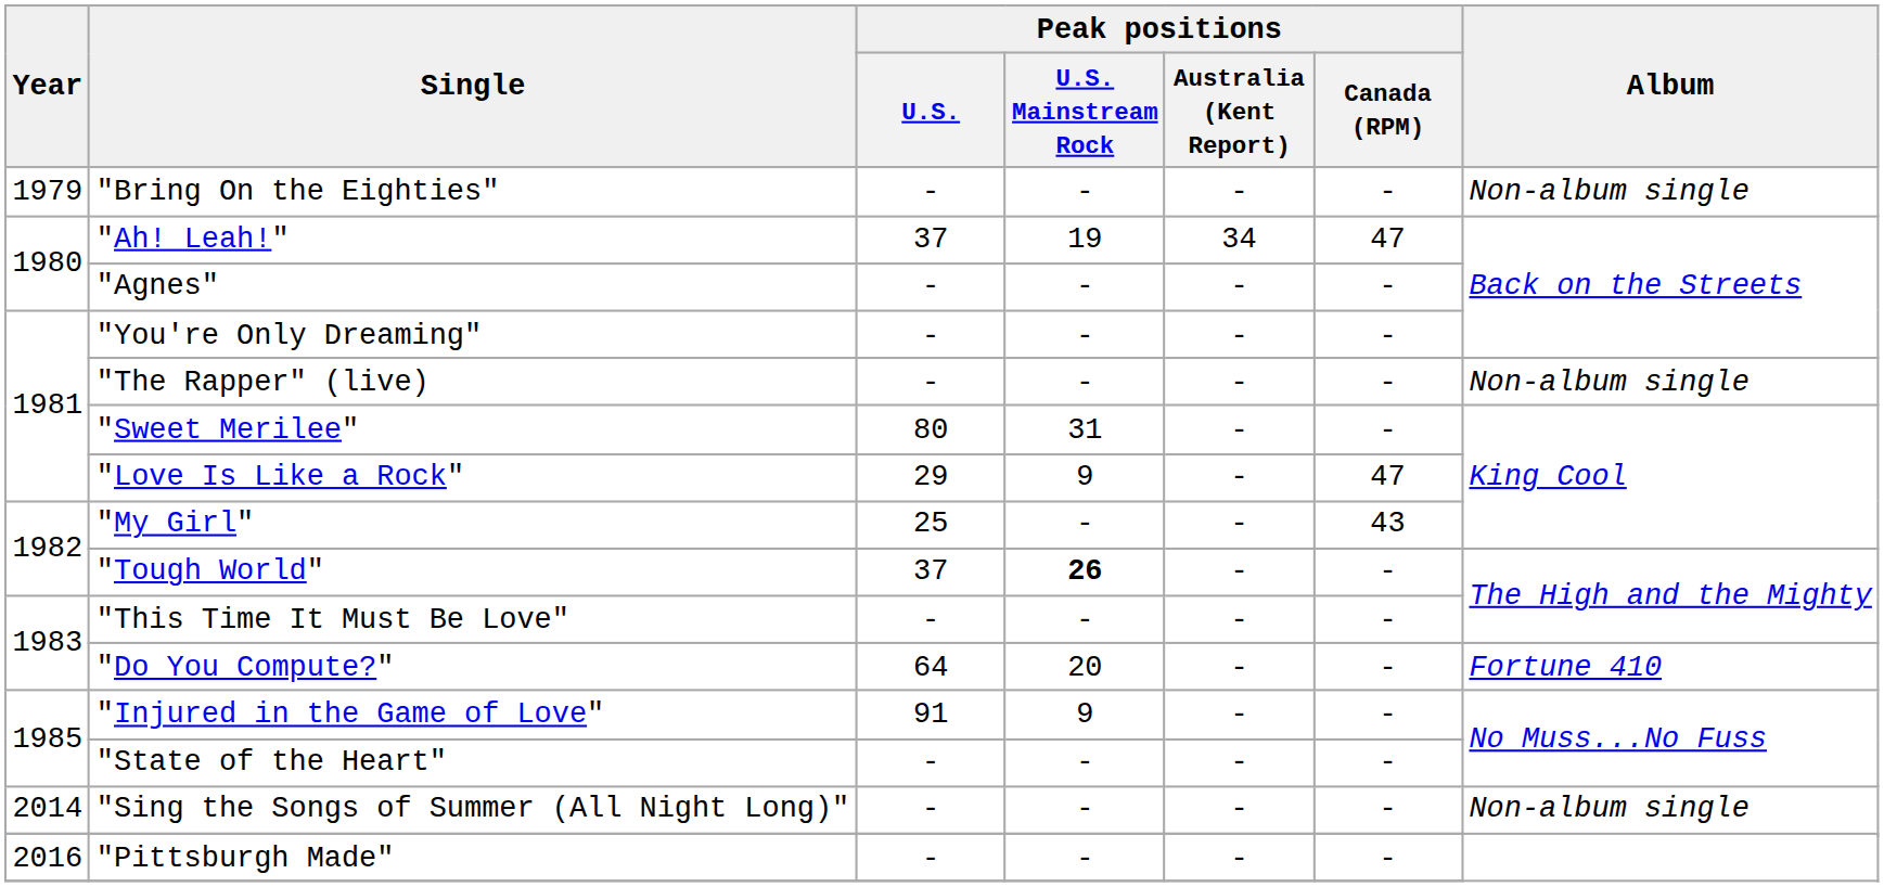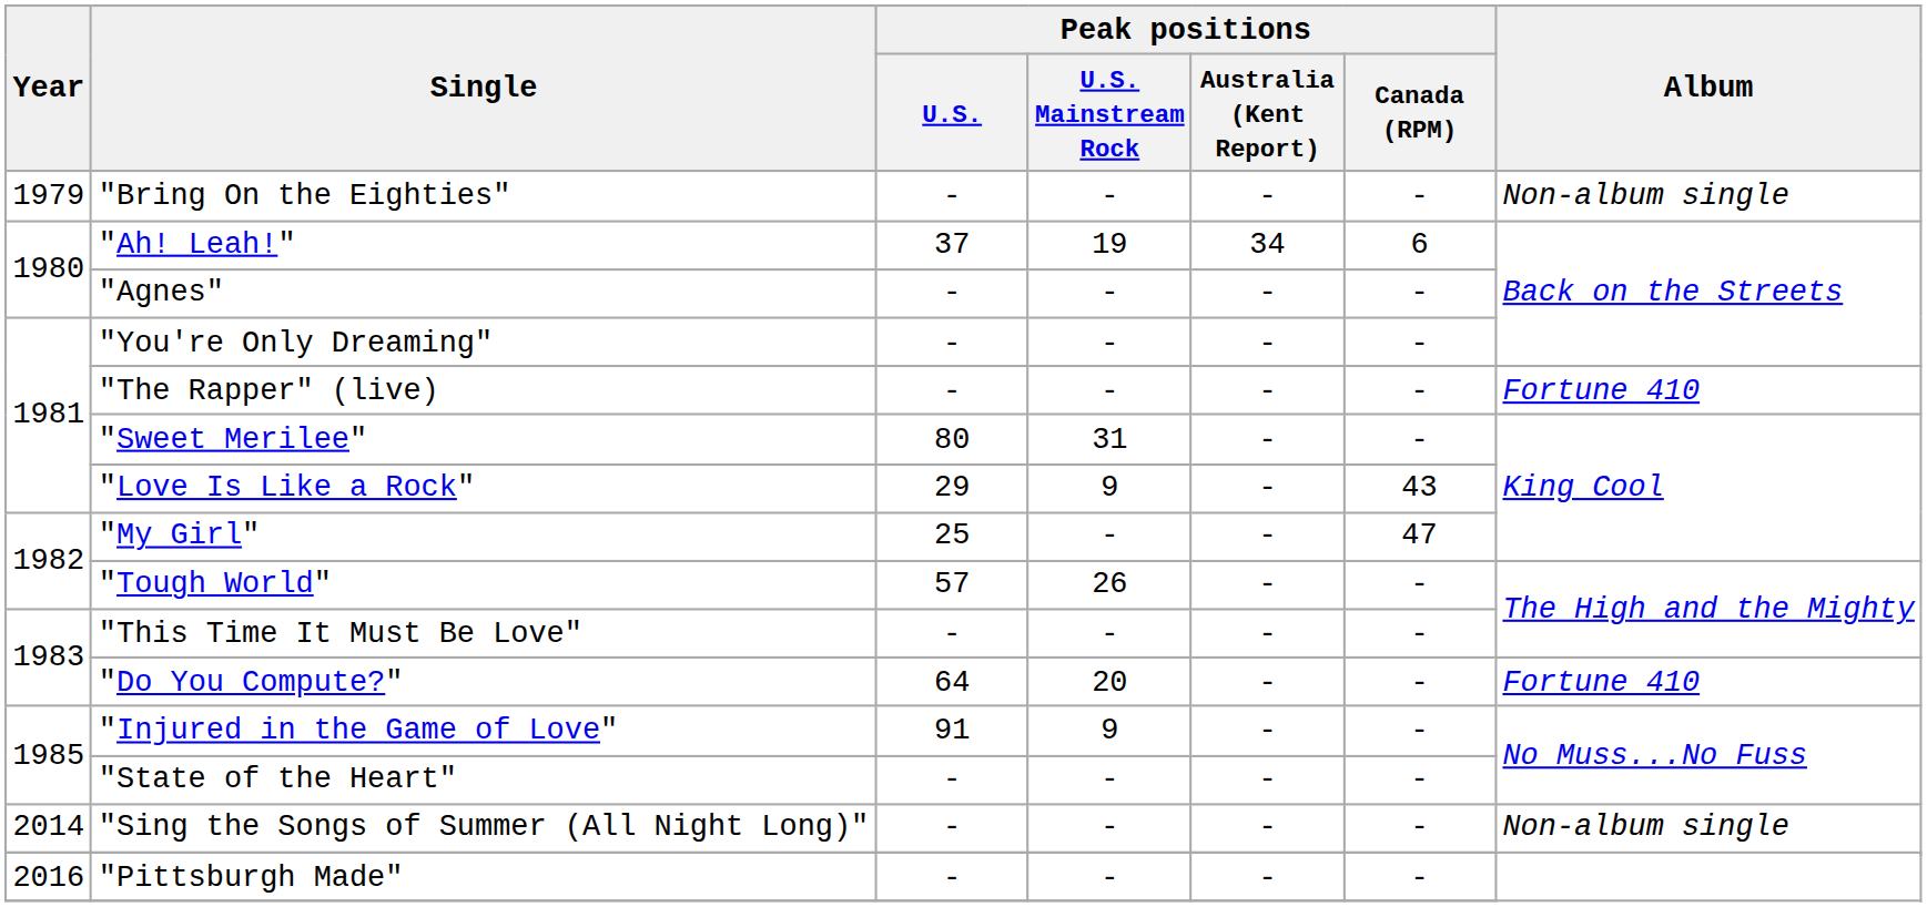"Ah! Leah!" | Peak positions / Canada (RPM): 47 -> 6
"The Rapper" (live) | Album: Non-album single -> Fortune 410
"Love Is Like a Rock" | Peak positions / Canada (RPM): 47 -> 43
"My Girl" | Peak positions / Canada (RPM): 43 -> 47
"Tough World" | Peak positions / U.S.: 37 -> 57
"Tough World" | Peak positions / U.S. Mainstream Rock: bold -> normal
